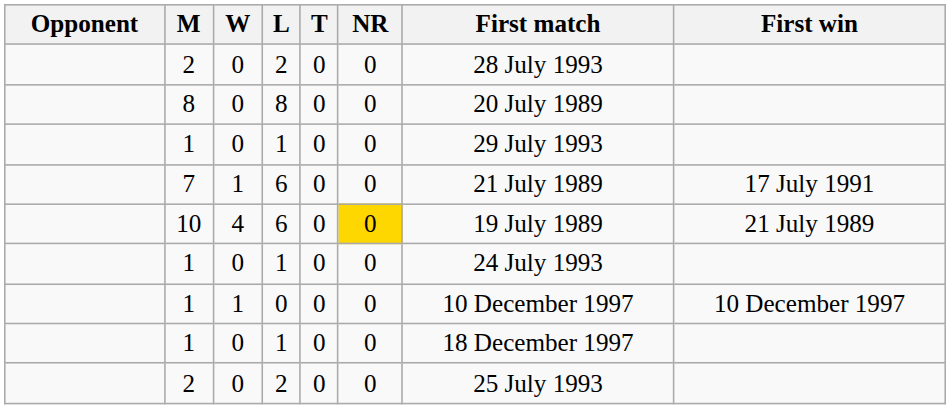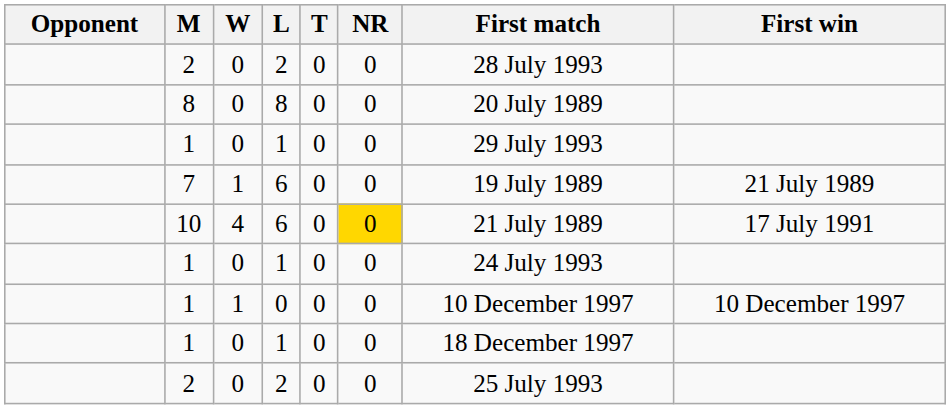7 | First match: 21 July 1989 -> 19 July 1989
7 | First win: 17 July 1991 -> 21 July 1989
10 | First match: 19 July 1989 -> 21 July 1989
10 | First win: 21 July 1989 -> 17 July 1991
